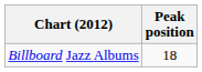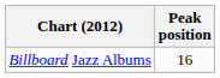Billboard Jazz Albums | Peak position: 18 -> 16
